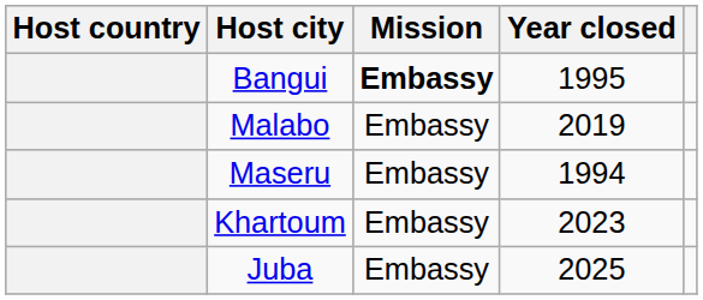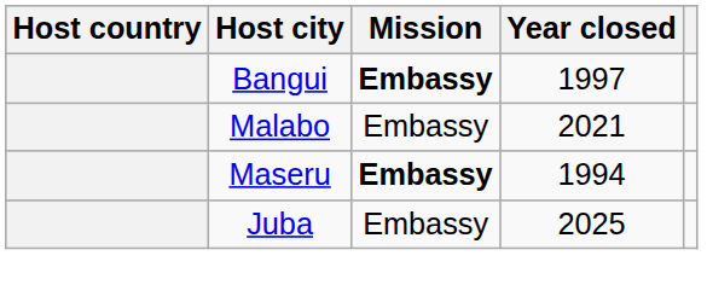Bangui | Year closed: 1995 -> 1997
Malabo | Year closed: 2019 -> 2021
Maseru | Mission: normal -> bold
- row: Khartoum | Embassy | 2023
